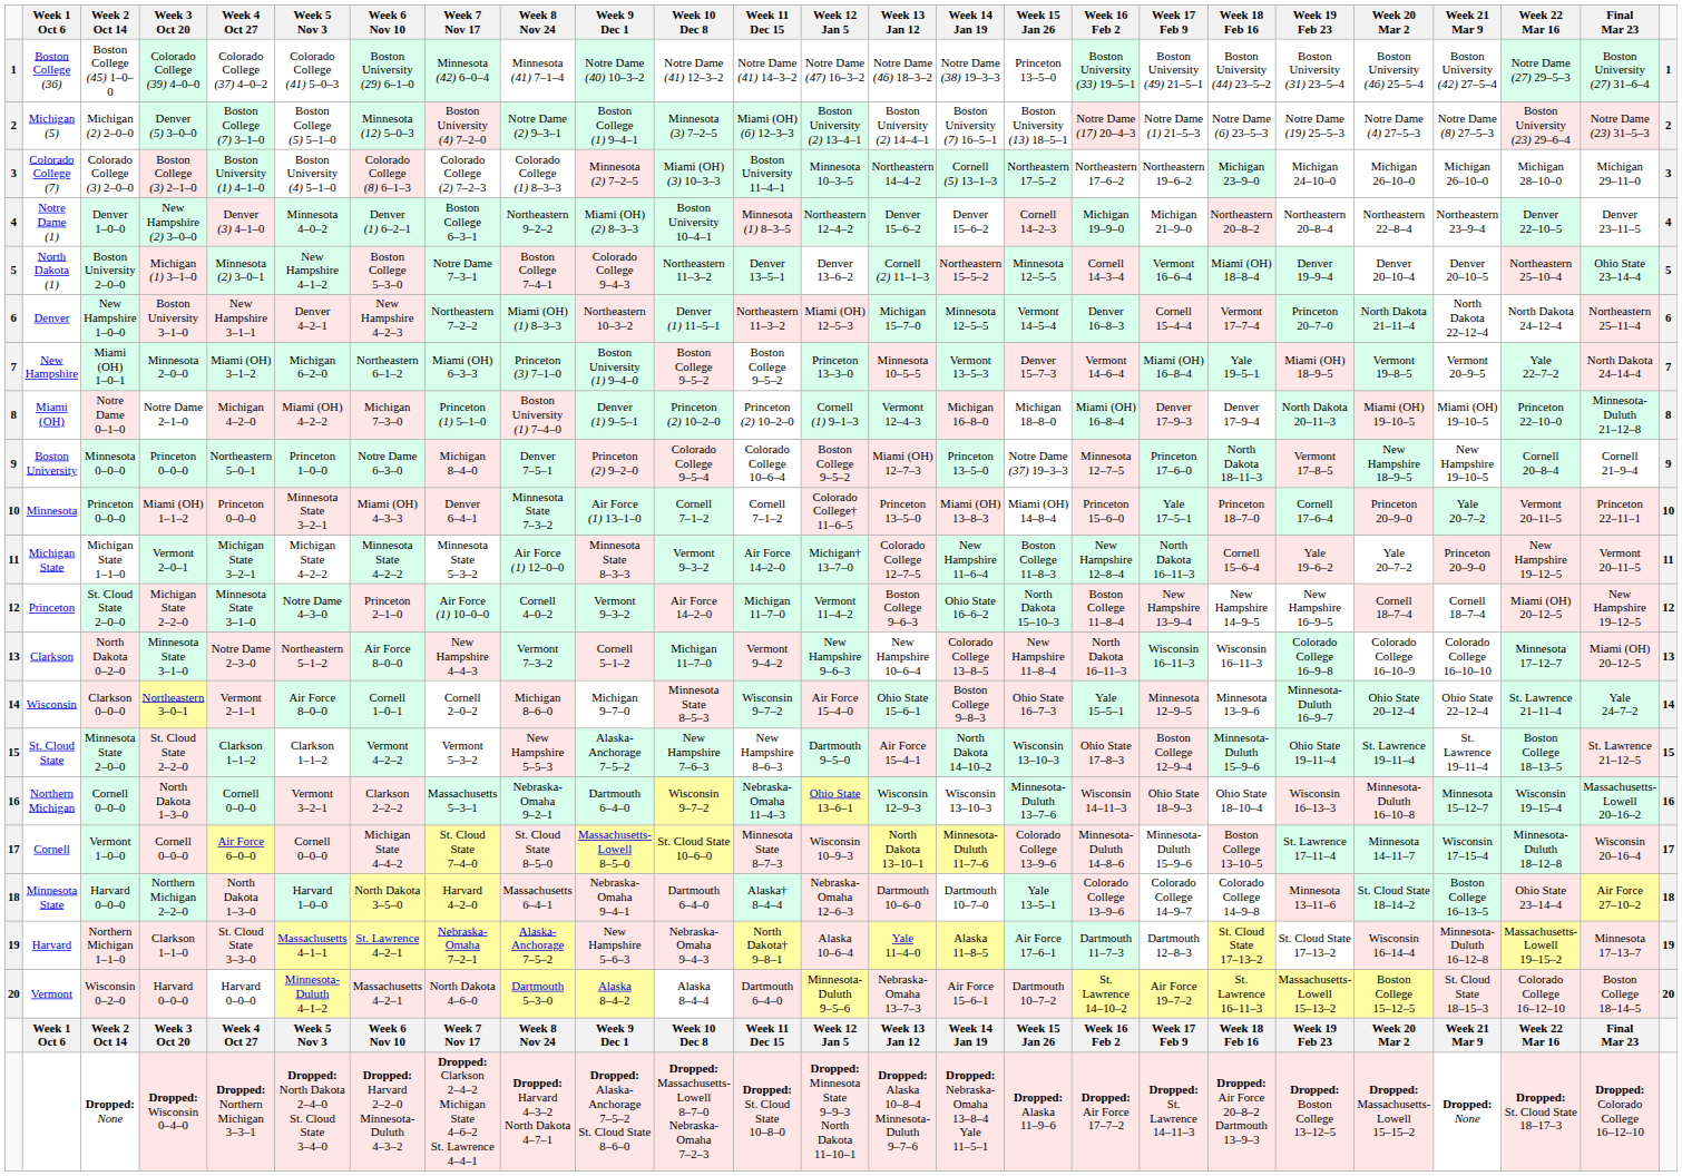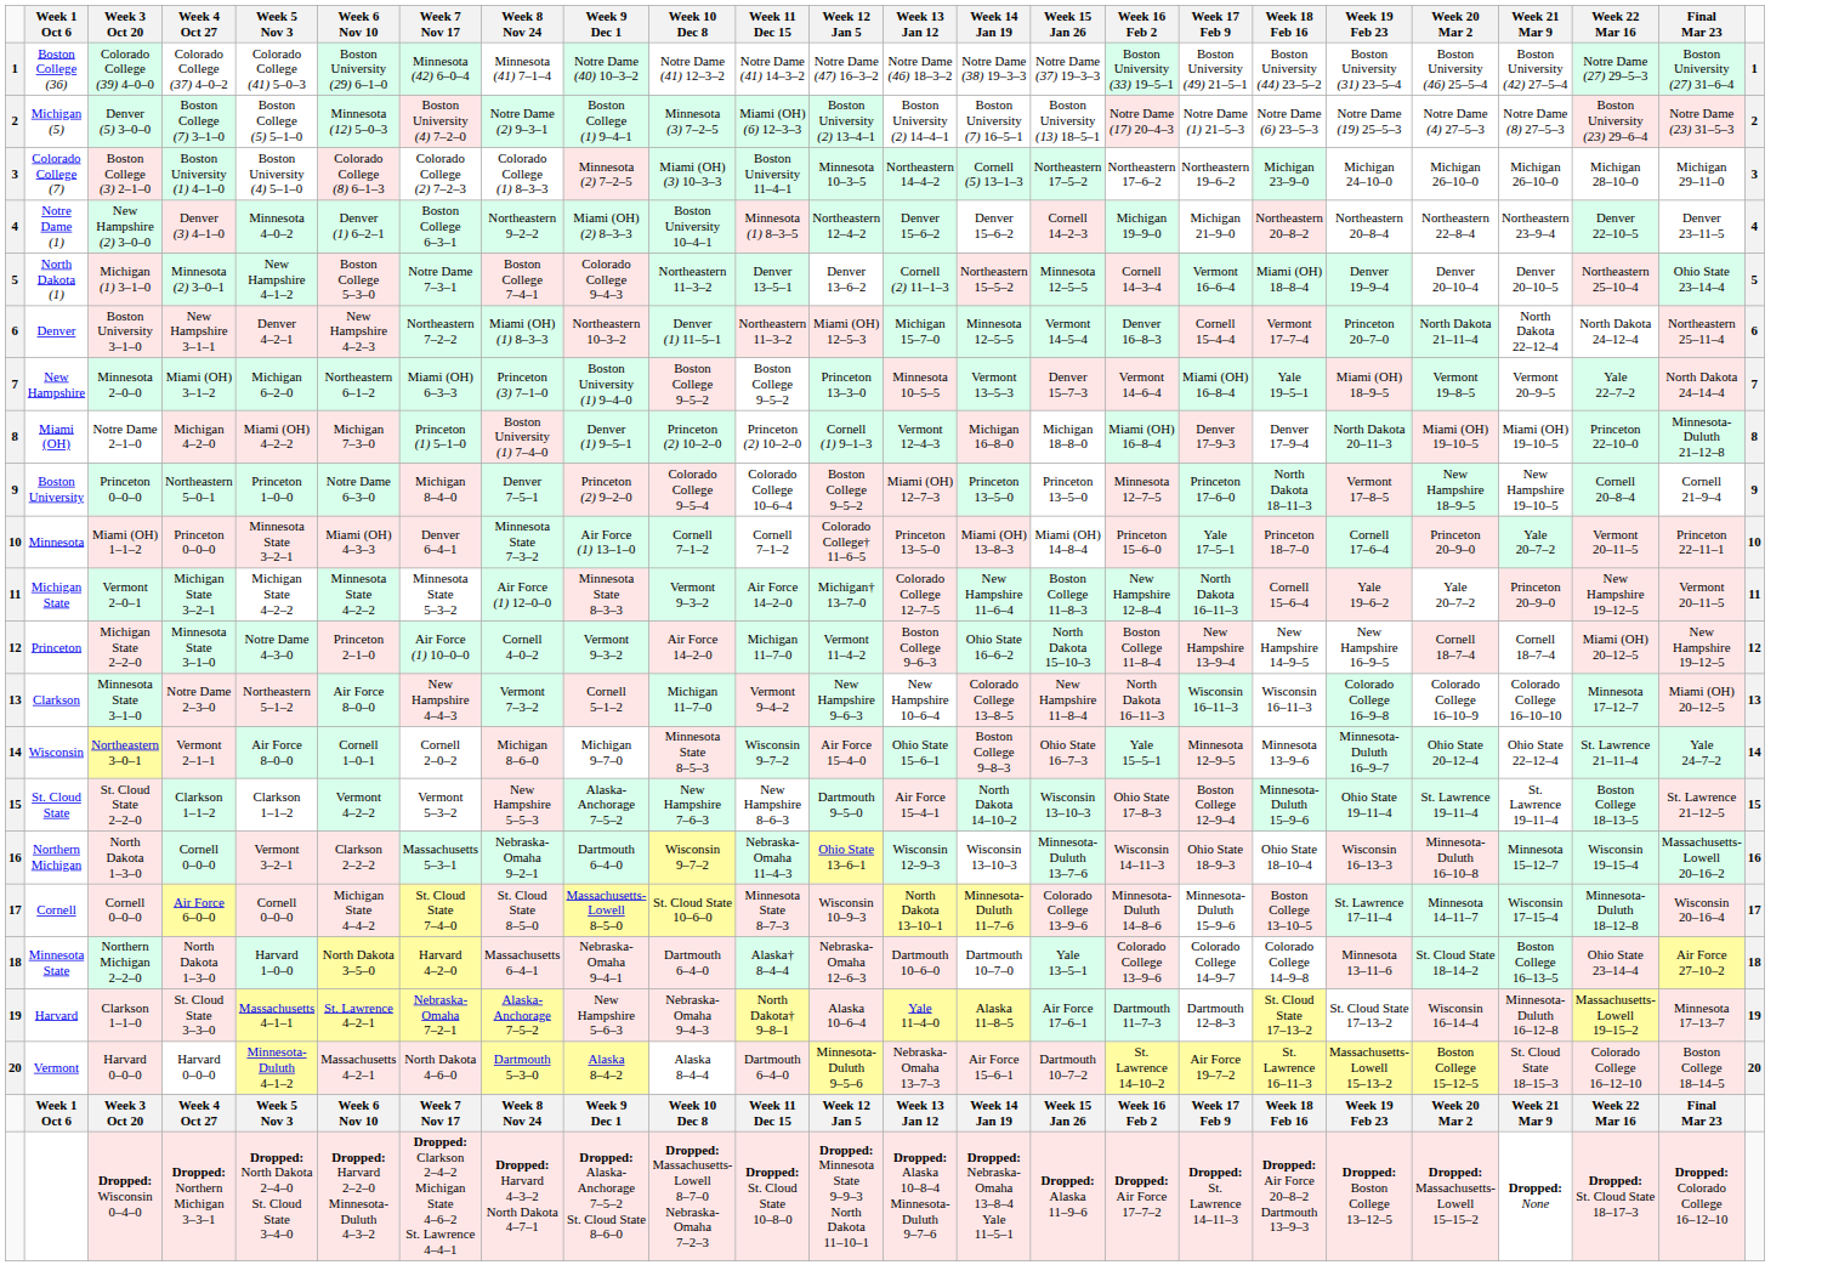- column: Week 2 Oct 14 | Boston College (45) 1–0–0 | Michigan (2) 2–0–0 | Colorado College (3) 2–0–0 | Denver 1–0–0 | Boston University 2–0–0 | New Hampshire 1–0–0 | Miami (OH) 1–0–1 | Notre Dame 0–1–0 | Minnesota 0–0–0 | Princeton 0–0–0 | Michigan State 1–1–0 | St. Cloud State 2–0–0 | North Dakota 0–2–0 | Clarkson 0–0–0 | Minnesota State 2–0–0 | Cornell 0–0–0 | Vermont 1–0–0 | Harvard 0–0–0 | Northern Michigan 1–1–0 | Wisconsin 0–2–0 | Week 2 Oct 14 | Dropped: None
Boston College (36) | Week 15 Jan 26: Princeton 13–5–0 -> Notre Dame (37) 19–3–3
Boston University | Week 15 Jan 26: Notre Dame (37) 19–3–3 -> Princeton 13–5–0
